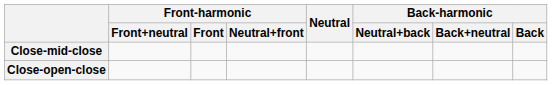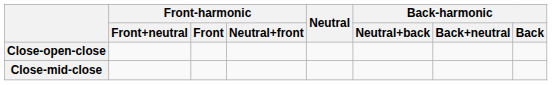rows swapped: Close-mid-close <-> Close-open-close
